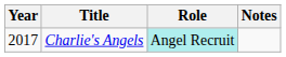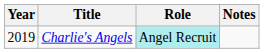Charlie's Angels | Year: 2017 -> 2019
